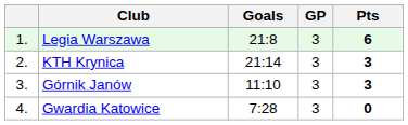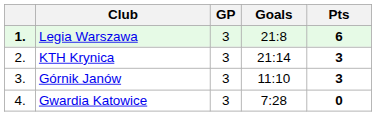columns swapped: GP <-> Goals
Legia Warszawa | column 1: normal -> bold
